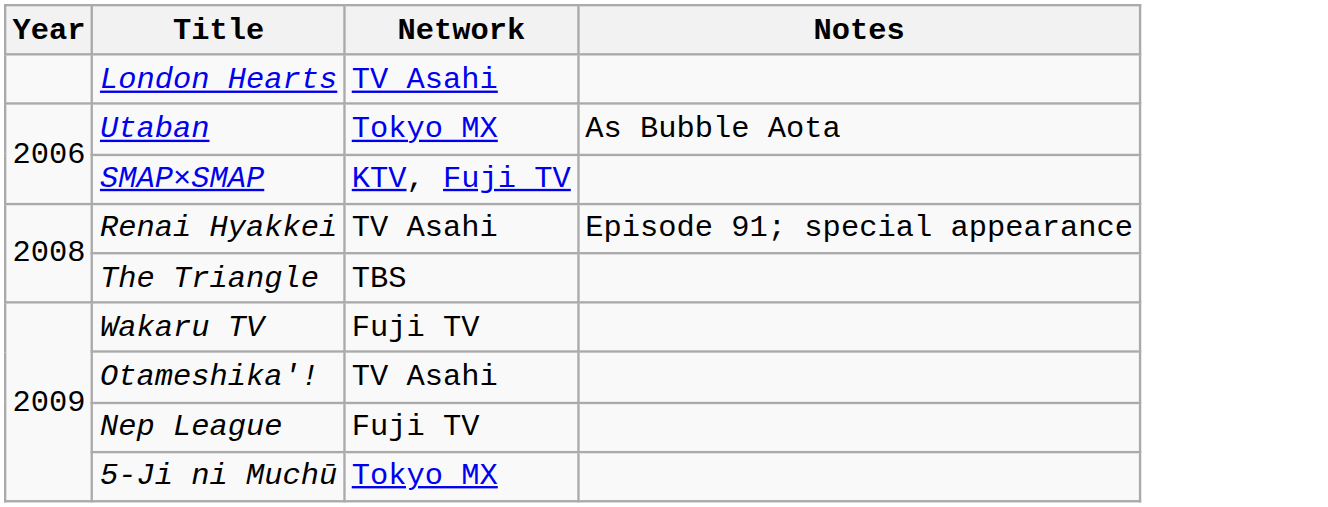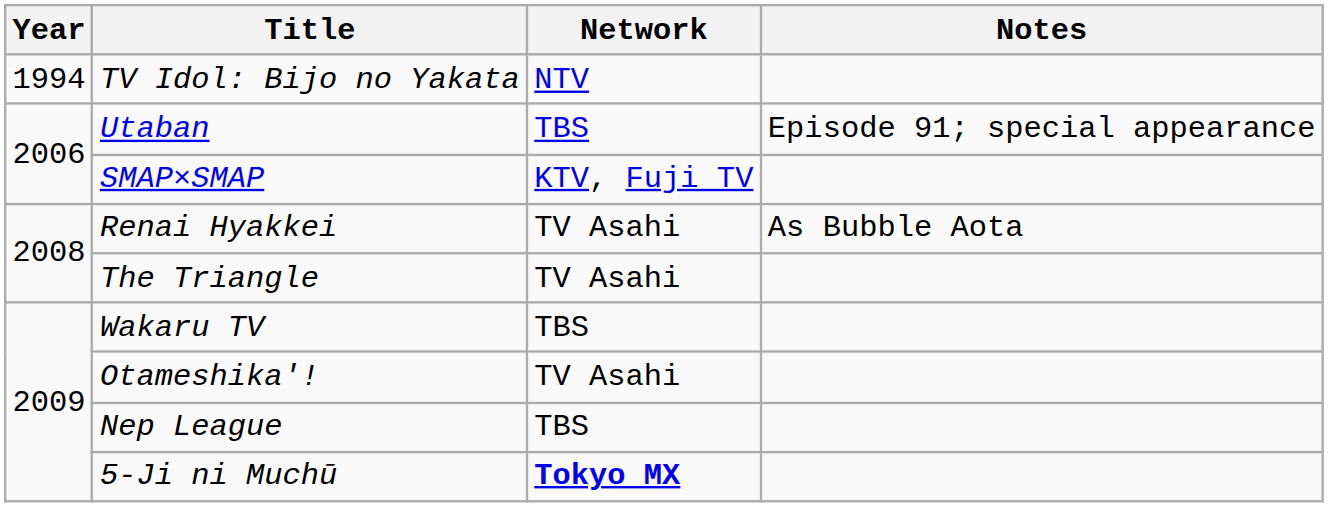- row: London Hearts | TV Asahi
+ row: 1994 | TV Idol: Bijo no Yakata | NTV
Utaban | Network: Tokyo MX -> TBS
Utaban | Notes: As Bubble Aota -> Episode 91; special appearance
Renai Hyakkei | Notes: Episode 91; special appearance -> As Bubble Aota
The Triangle | Network: TBS -> TV Asahi
Wakaru TV | Network: Fuji TV -> TBS
Nep League | Network: Fuji TV -> TBS
5-Ji ni Muchū | Network: normal -> bold
